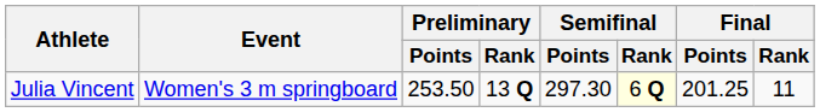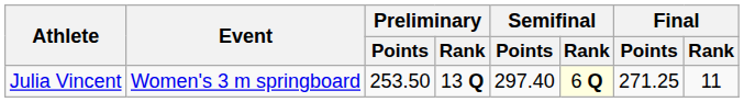Julia Vincent | Semifinal / Points: 297.30 -> 297.40
Julia Vincent | Final / Points: 201.25 -> 271.25
